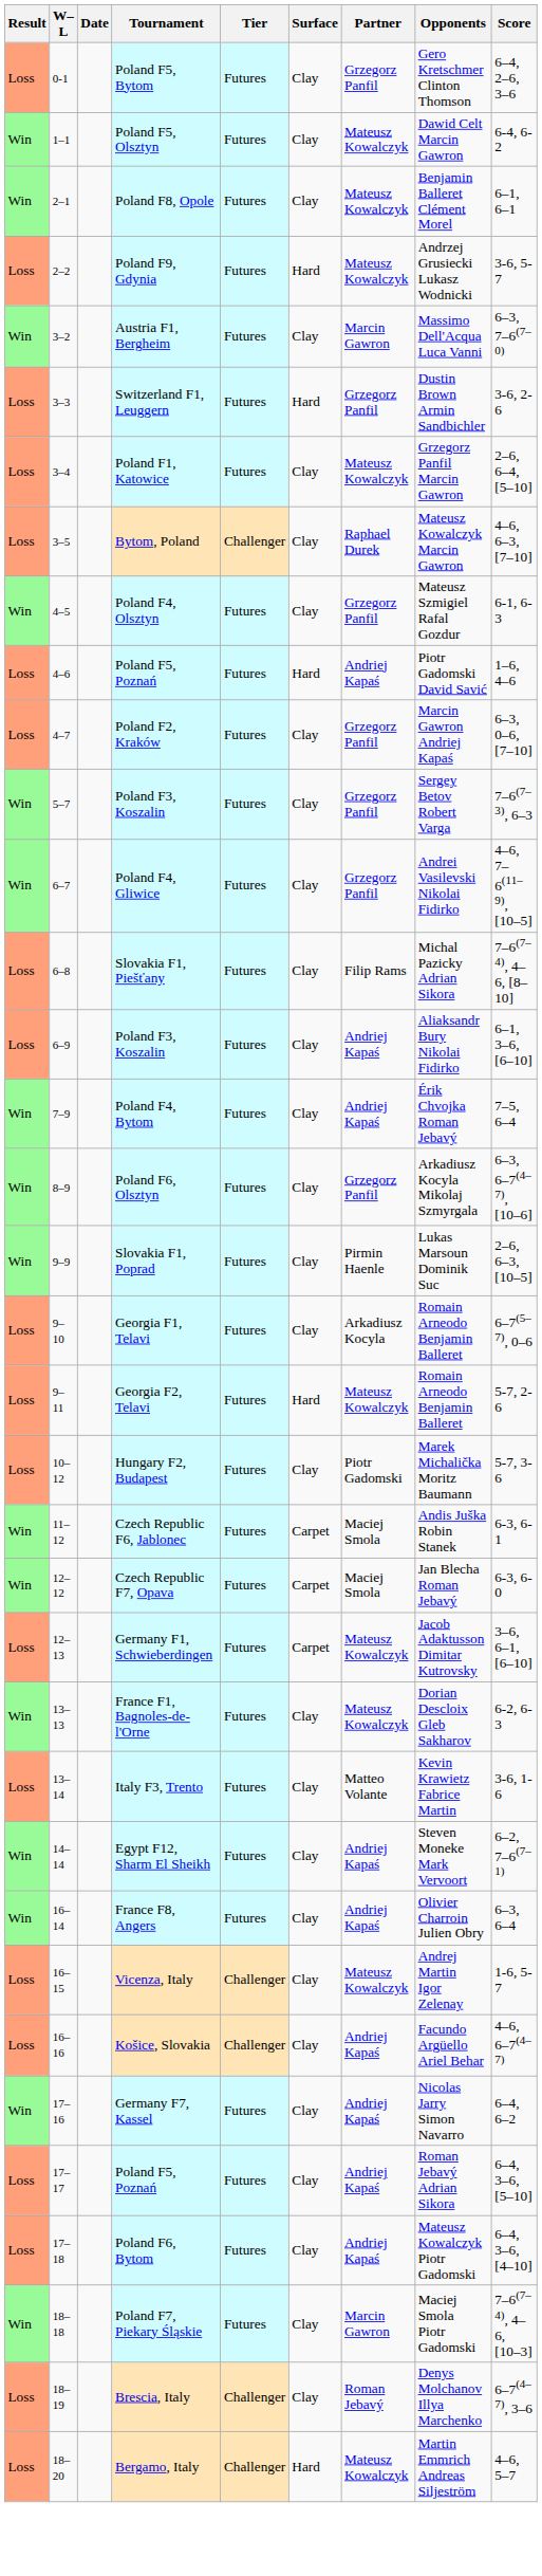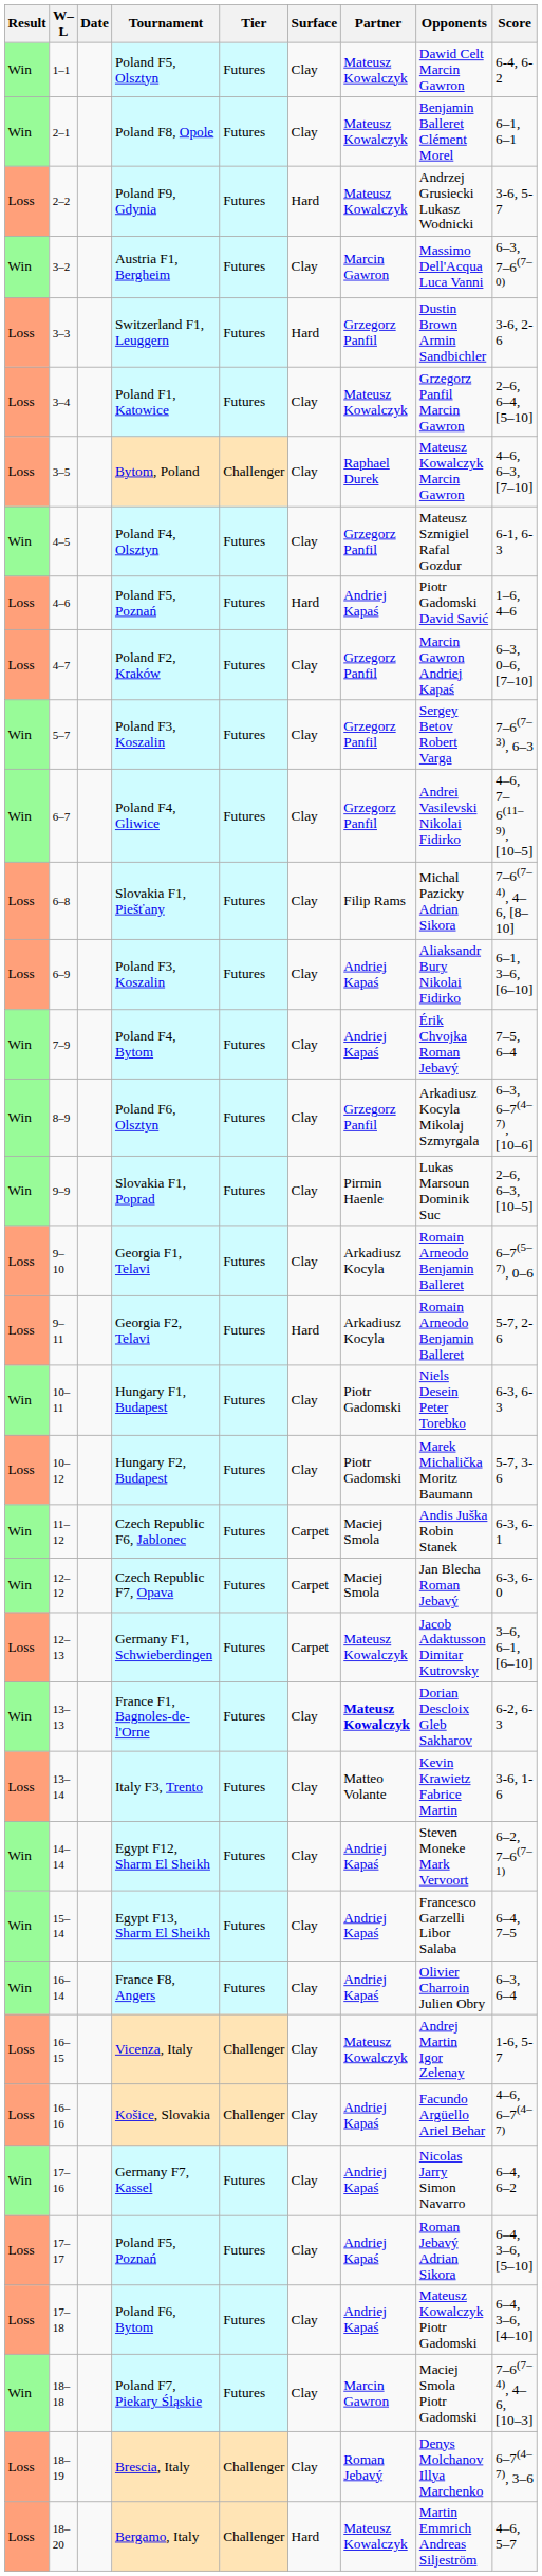- row: Loss | 0-1 | Poland F5, Bytom | Futures | Clay | Grzegorz Panfil | Gero Kretschmer Clinton Thomson | 6–4, 2–6, 3–6
Georgia F2, Telavi | Partner: Mateusz Kowalczyk -> Arkadiusz Kocyla
+ row: Win | 10–11 | Hungary F1, Budapest | Futures | Clay | Piotr Gadomski | Niels Desein Peter Torebko | 6-3, 6-3
France F1, Bagnoles-de-l'Orne | Partner: normal -> bold
+ row: Win | 15–14 | Egypt F13, Sharm El Sheikh | Futures | Clay | Andriej Kapaś | Francesco Garzelli Libor Salaba | 6–4, 7–5
